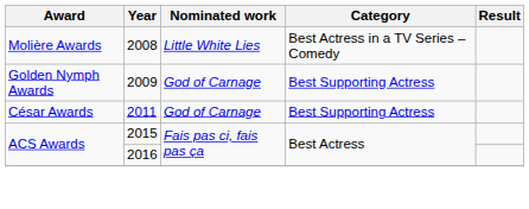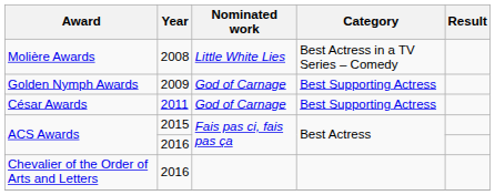+ row: Chevalier of the Order of Arts and Letters | 2016
